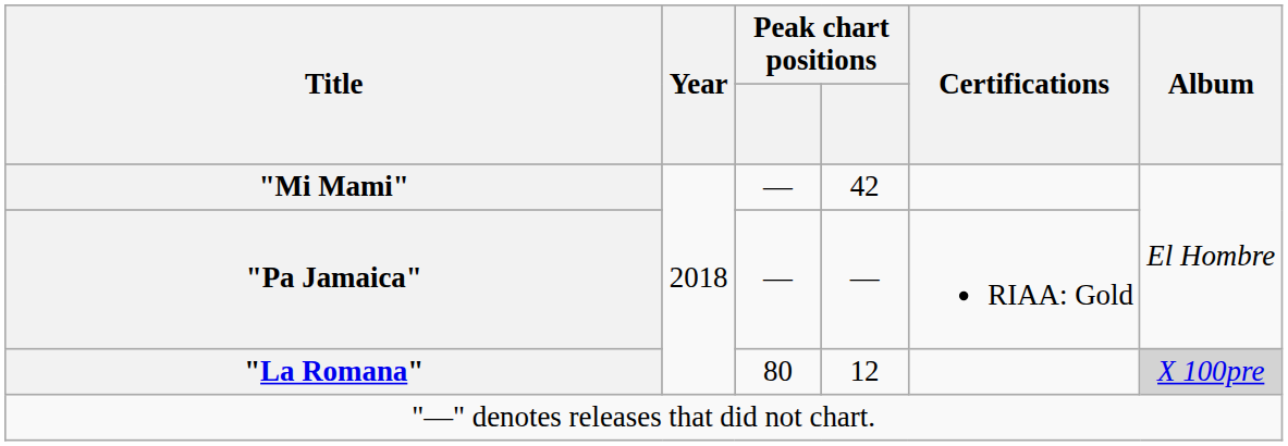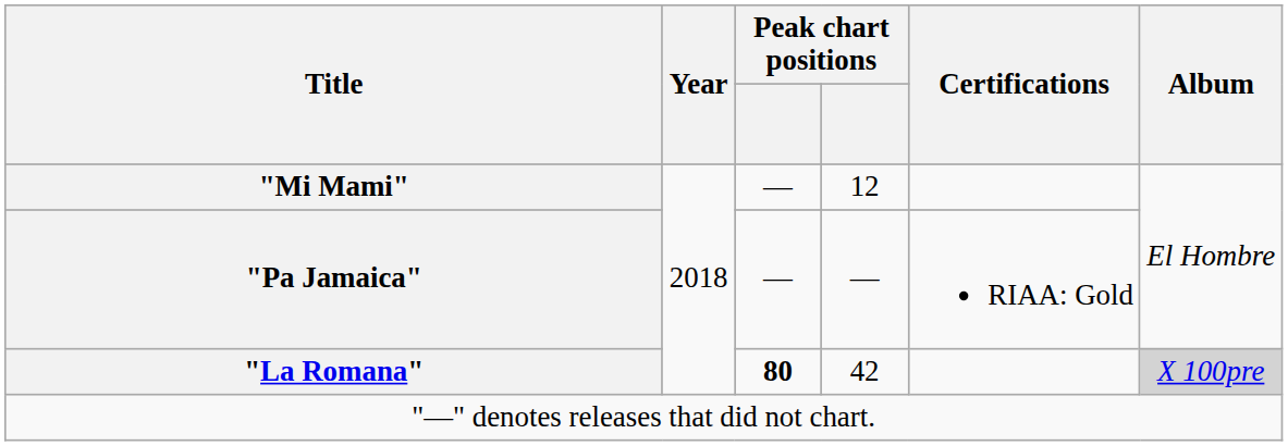"Mi Mami" | column 4: 42 -> 12
"La Romana" | column 3: normal -> bold
"La Romana" | column 4: 12 -> 42
